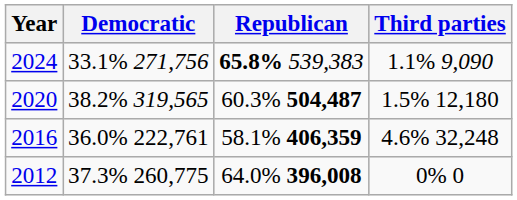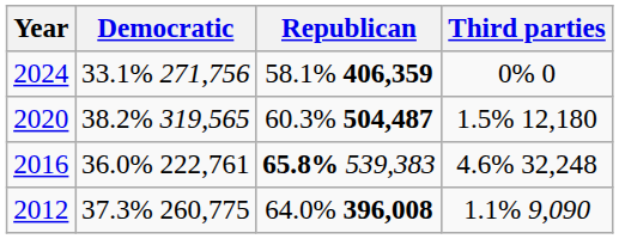2024 | Republican: 65.8% 539,383 -> 58.1% 406,359
2024 | Third parties: 1.1% 9,090 -> 0% 0
2016 | Republican: 58.1% 406,359 -> 65.8% 539,383
2012 | Third parties: 0% 0 -> 1.1% 9,090
